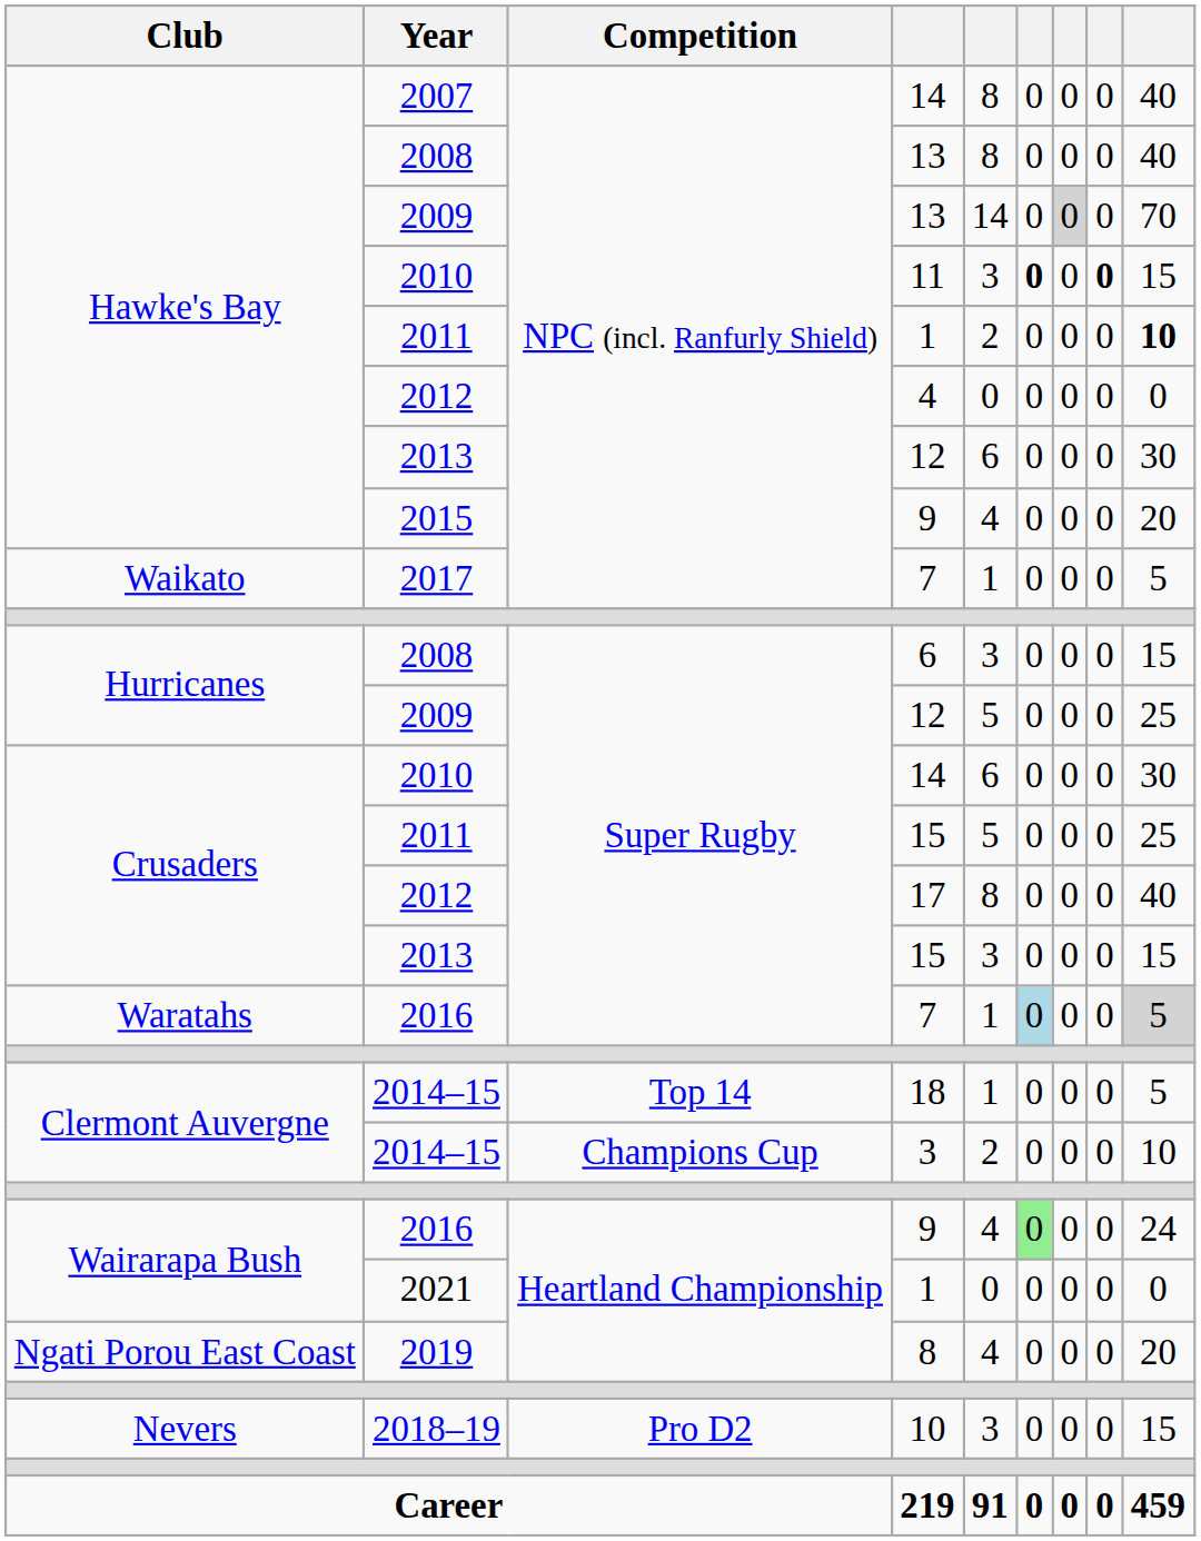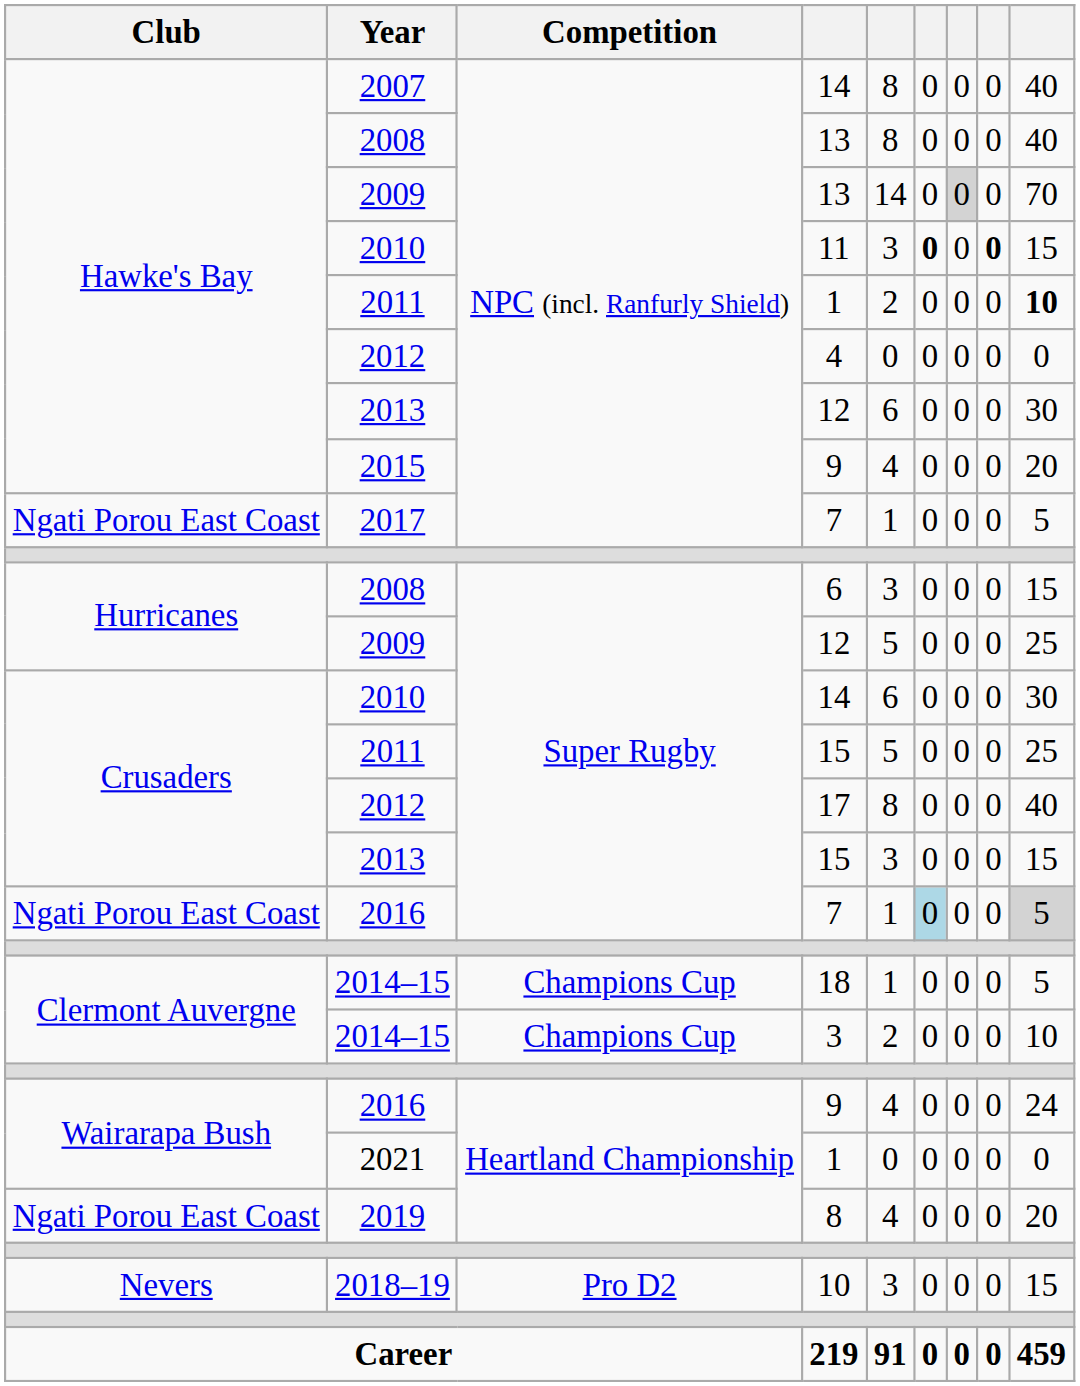2017 / 7 | Club: Waikato -> Ngati Porou East Coast
2016 / 7 | Club: Waratahs -> Ngati Porou East Coast
18 | Competition: Top 14 -> Champions Cup
2016 / 9 | column 6: lightgreen background -> no background
